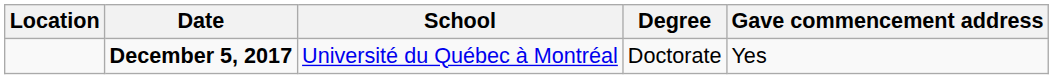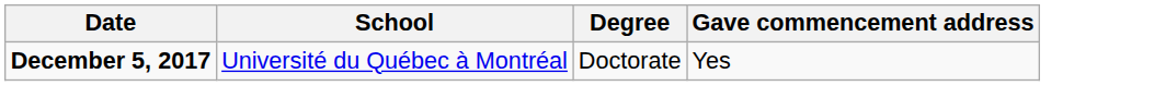- column: Location
